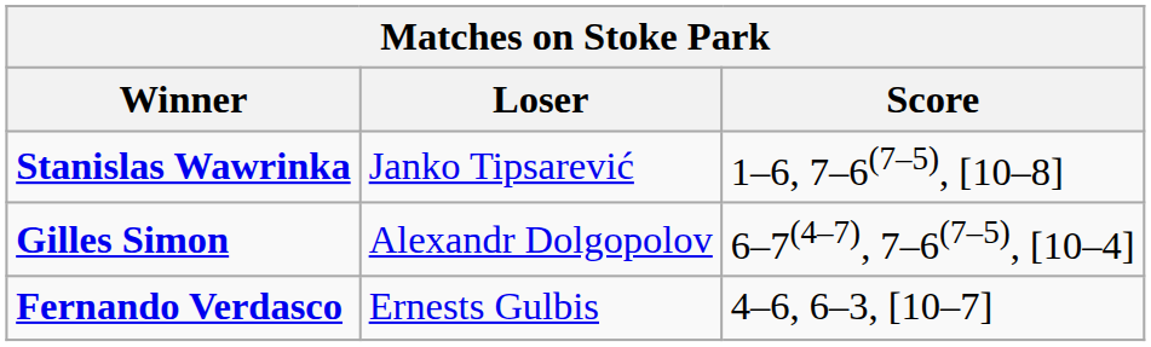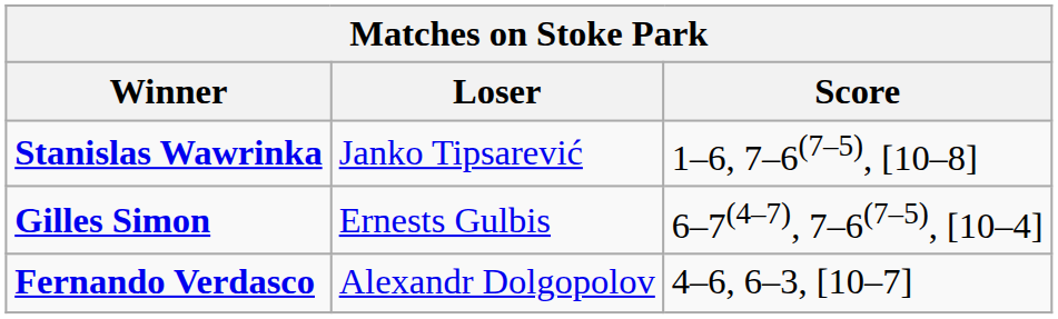Gilles Simon | Loser: Alexandr Dolgopolov -> Ernests Gulbis
Fernando Verdasco | Loser: Ernests Gulbis -> Alexandr Dolgopolov
